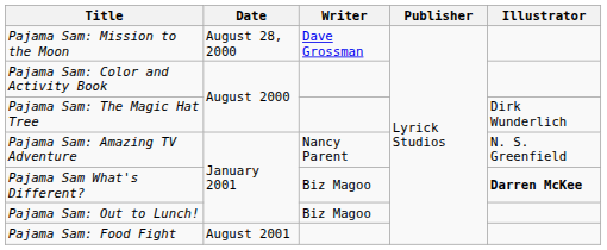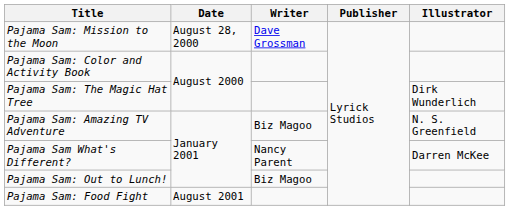Pajama Sam: Amazing TV Adventure | Writer: Nancy Parent -> Biz Magoo
Pajama Sam What's Different? | Writer: Biz Magoo -> Nancy Parent
Pajama Sam What's Different? | Illustrator: bold -> normal
